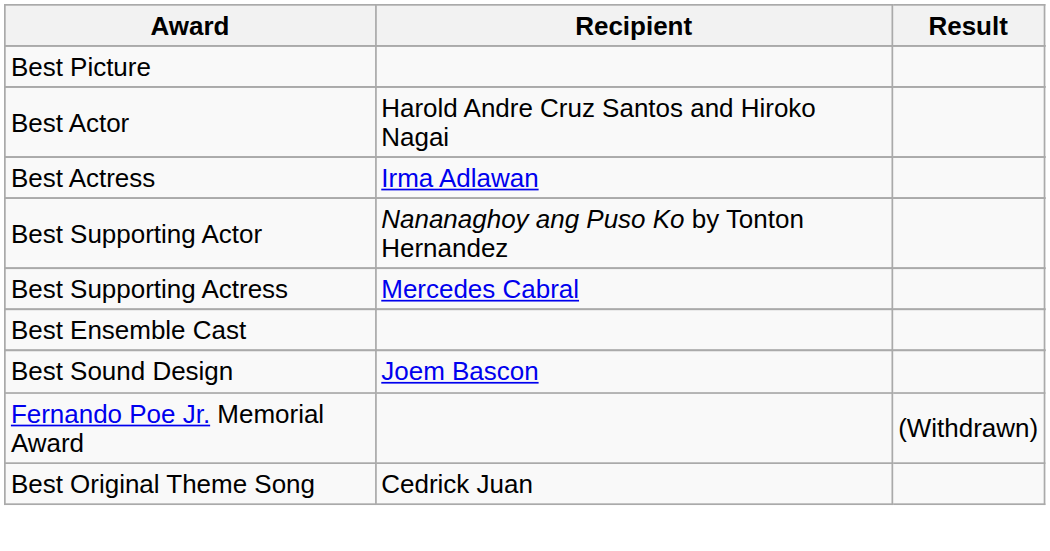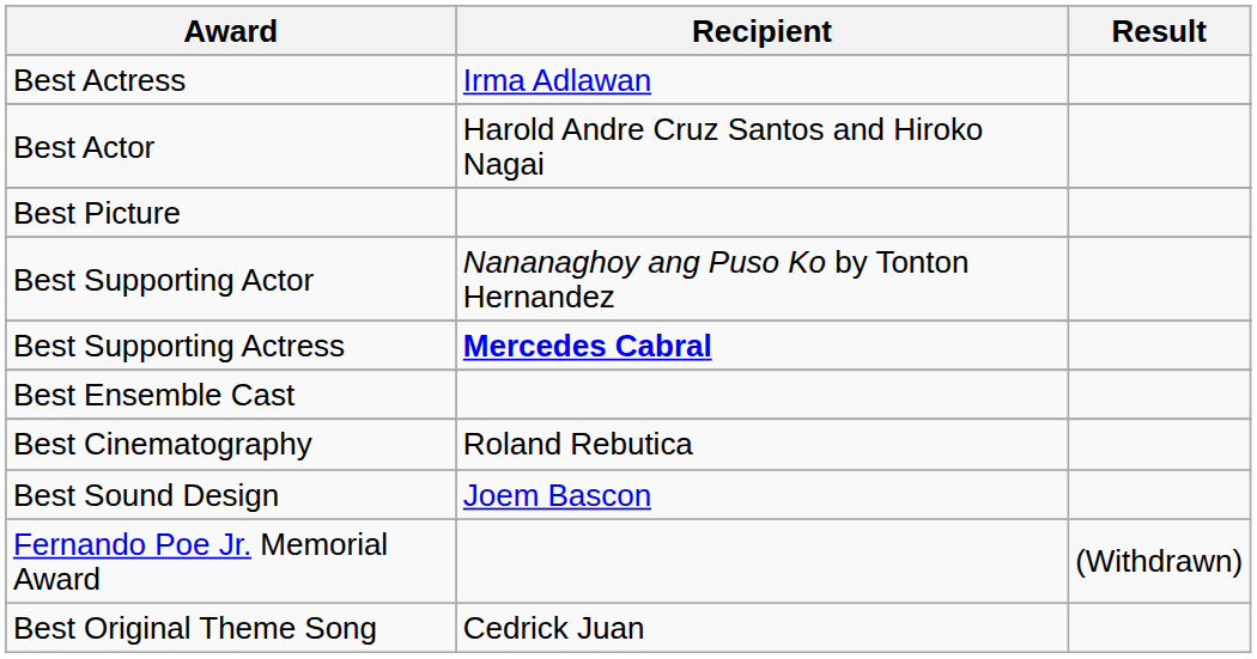rows swapped: Best Picture <-> Best Actress
Best Supporting Actress | Recipient: normal -> bold
+ row: Best Cinematography | Roland Rebutica
